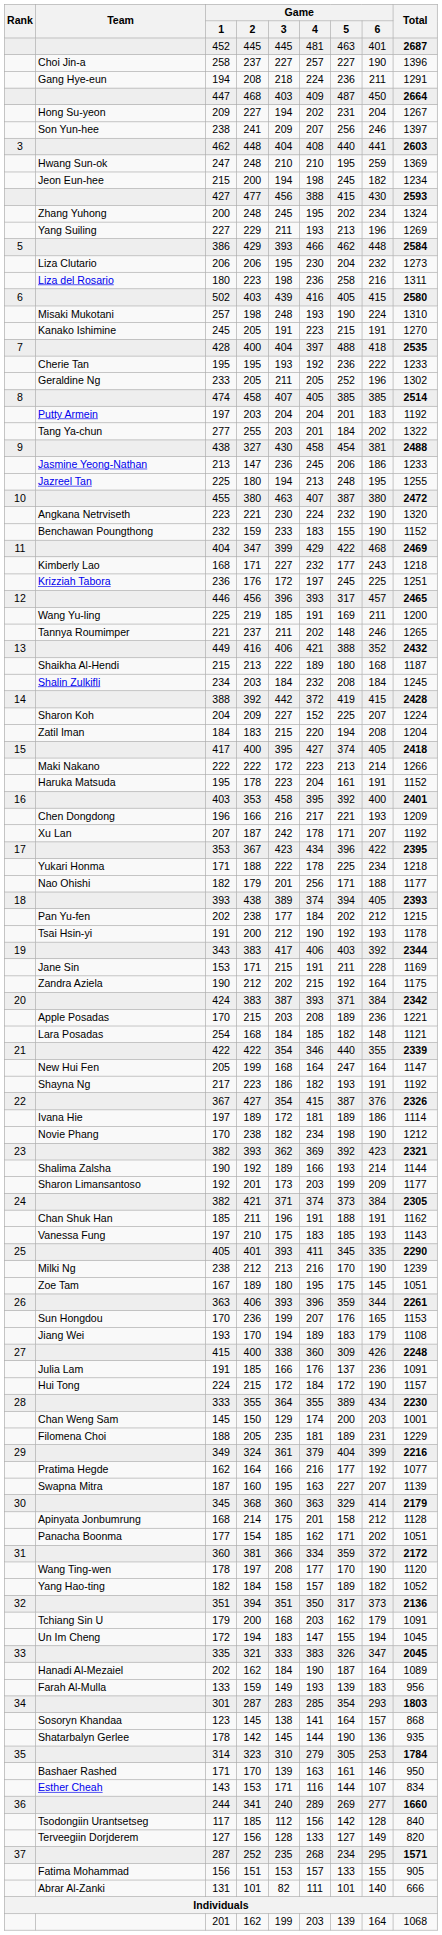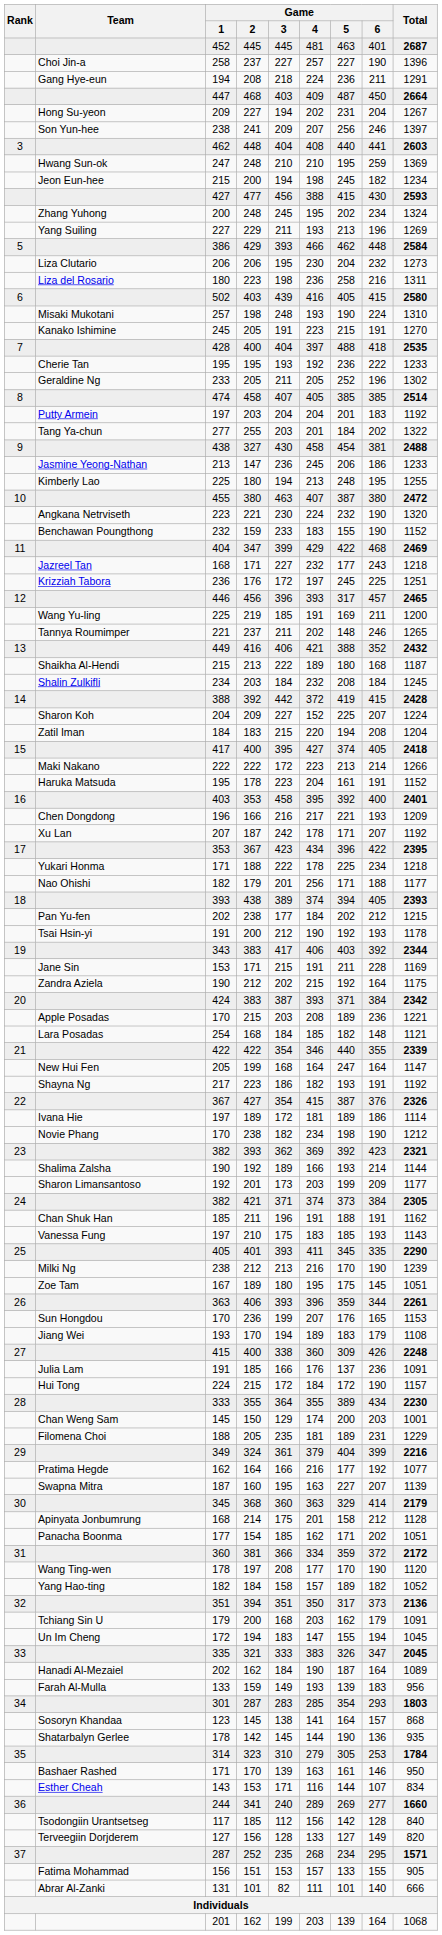225 / 180 | Team: Jazreel Tan -> Kimberly Lao
168 / 171 | Team: Kimberly Lao -> Jazreel Tan
